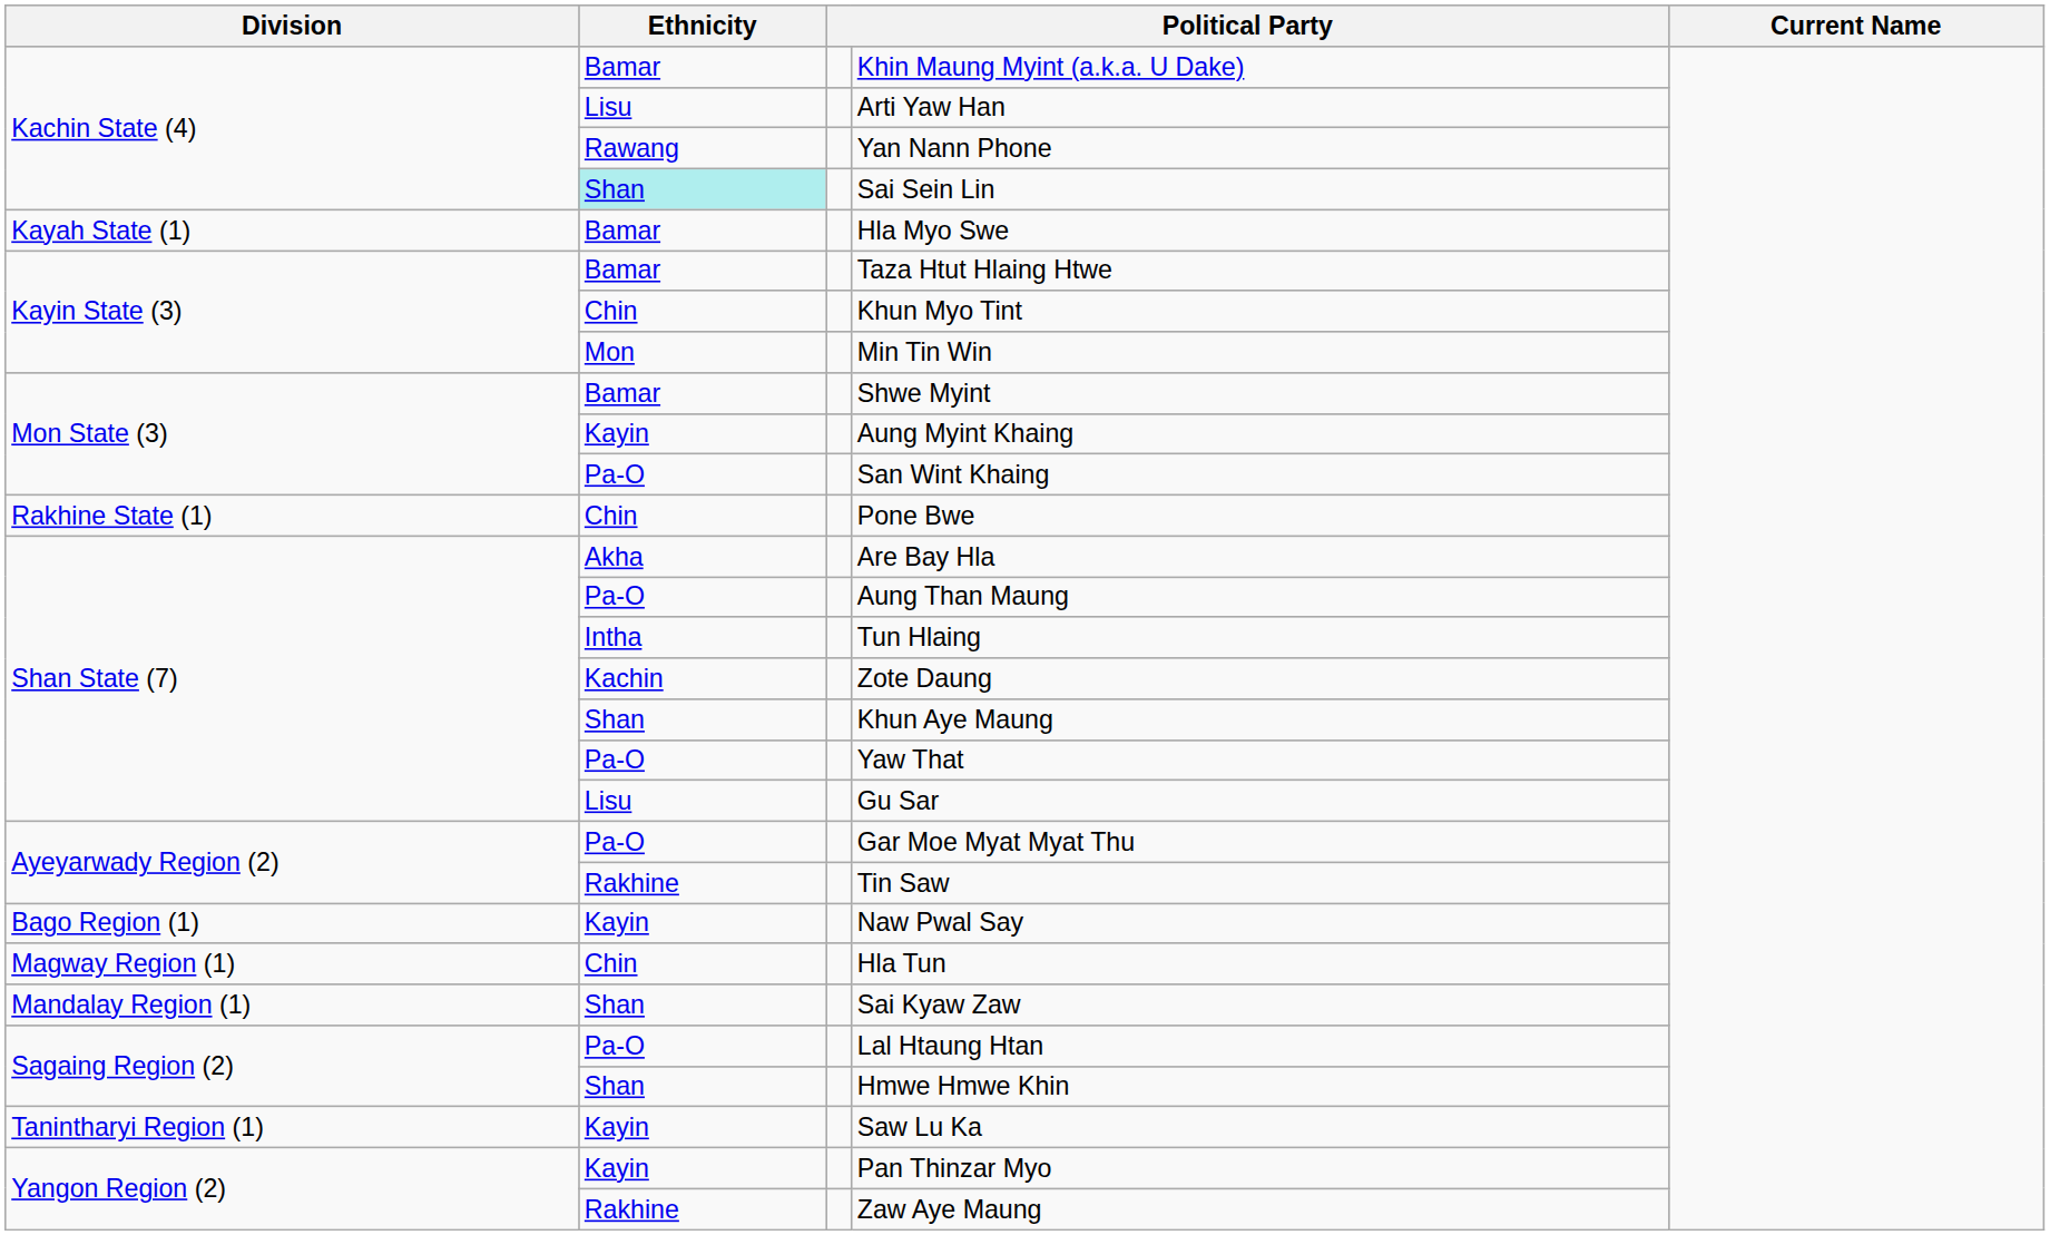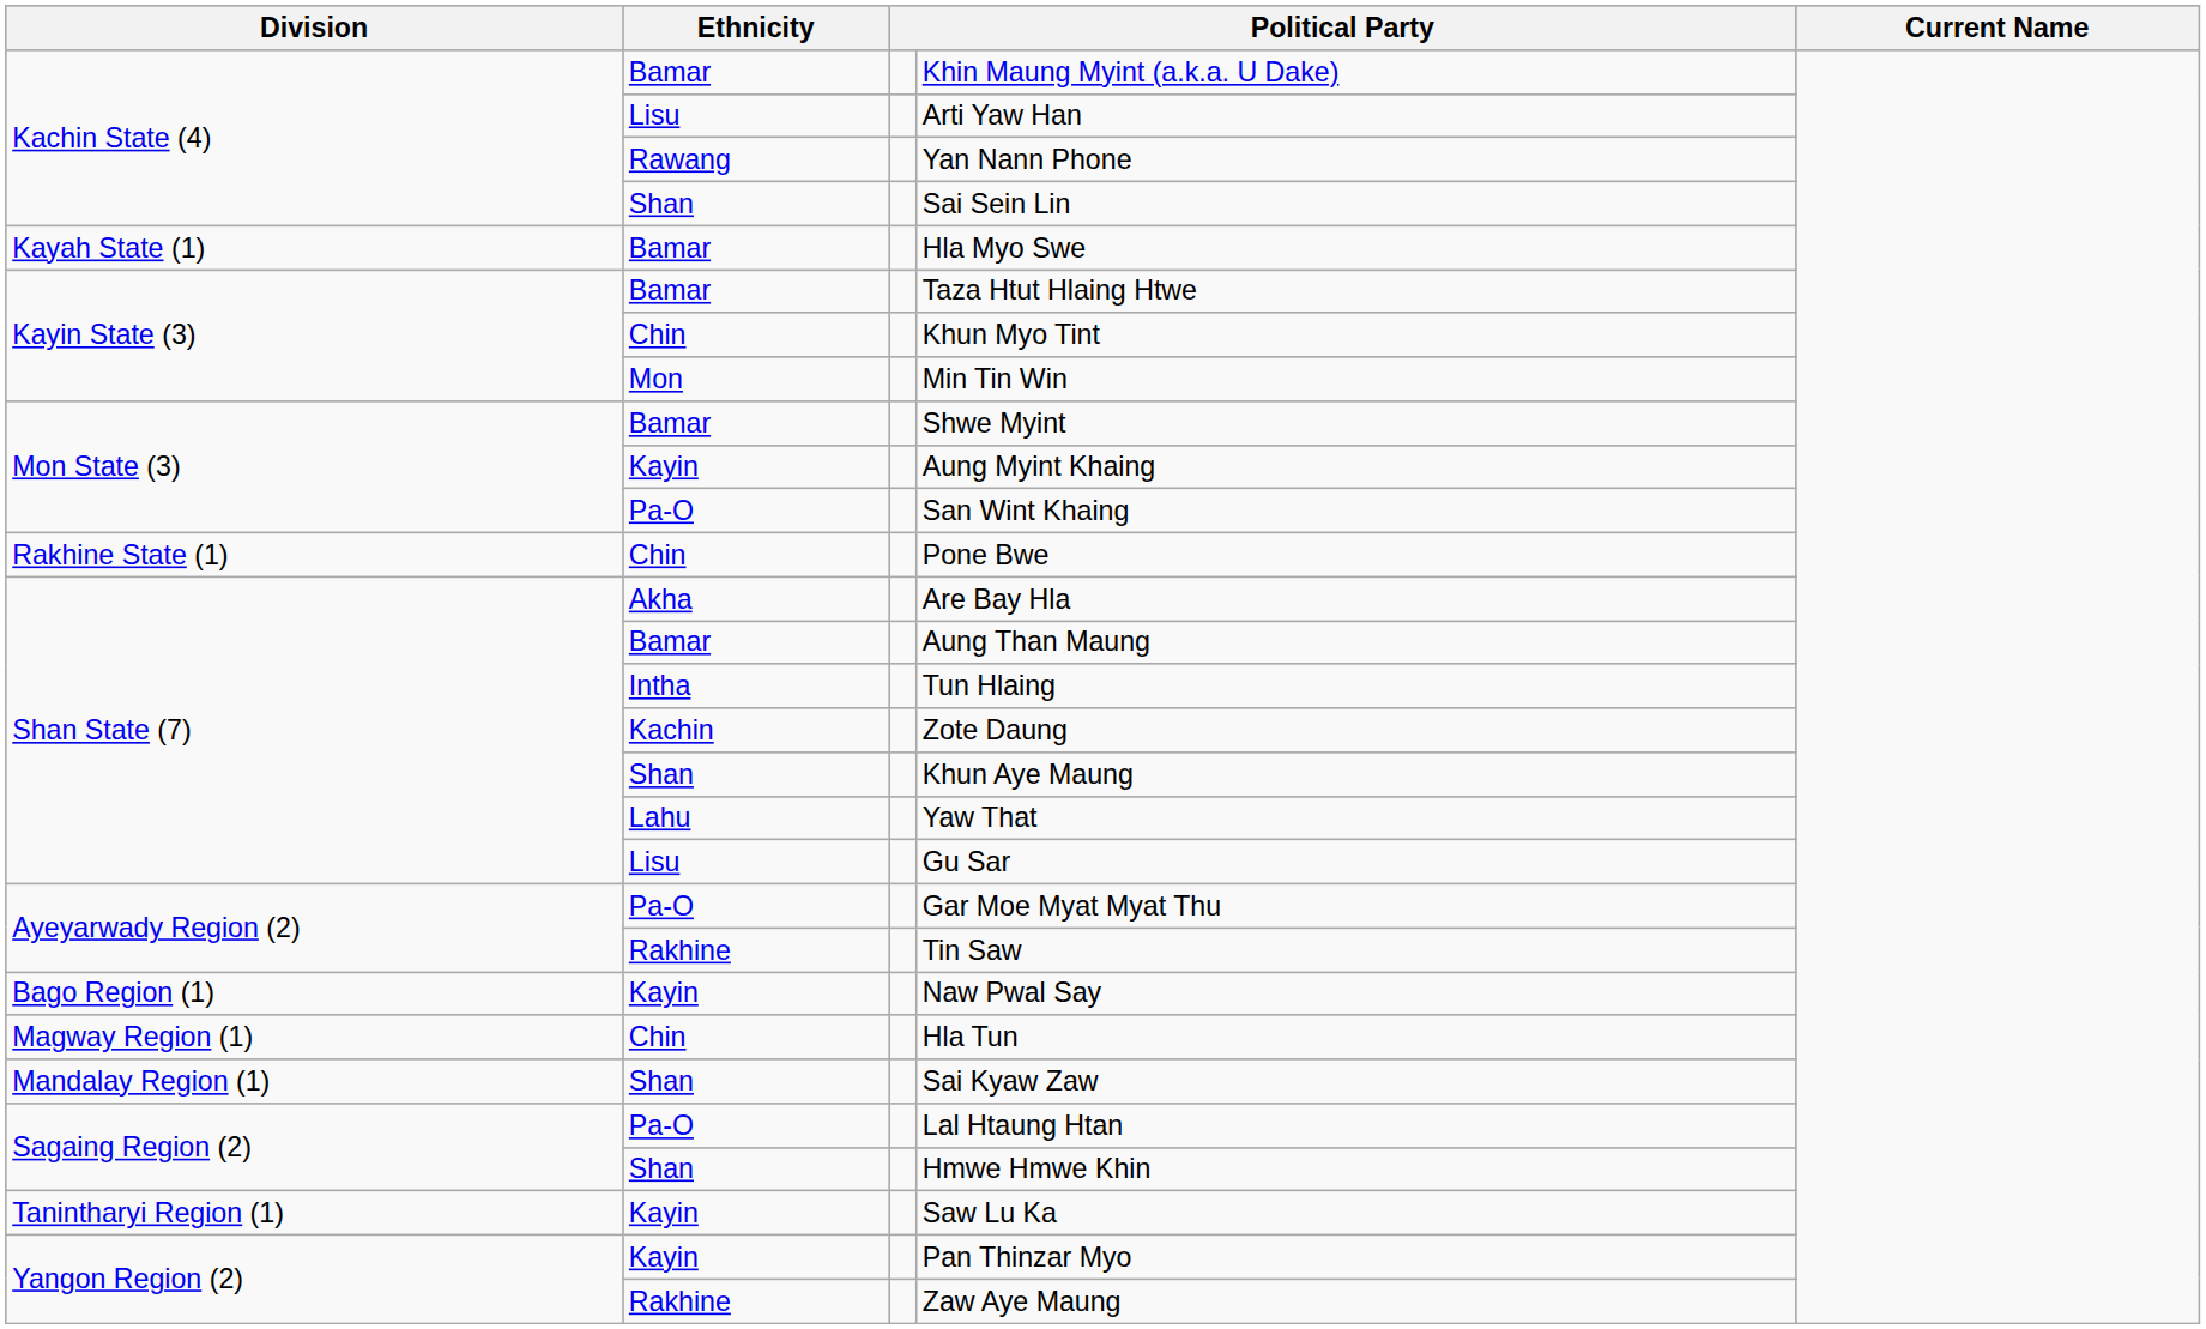Sai Sein Lin | Ethnicity: paleturquoise background -> no background
Aung Than Maung | Ethnicity: Pa-O -> Bamar
Yaw That | Ethnicity: Pa-O -> Lahu
